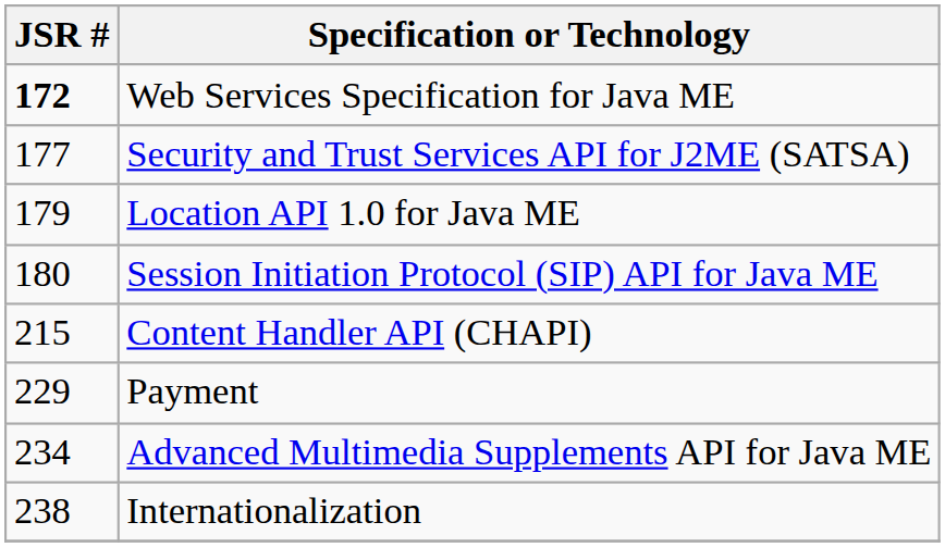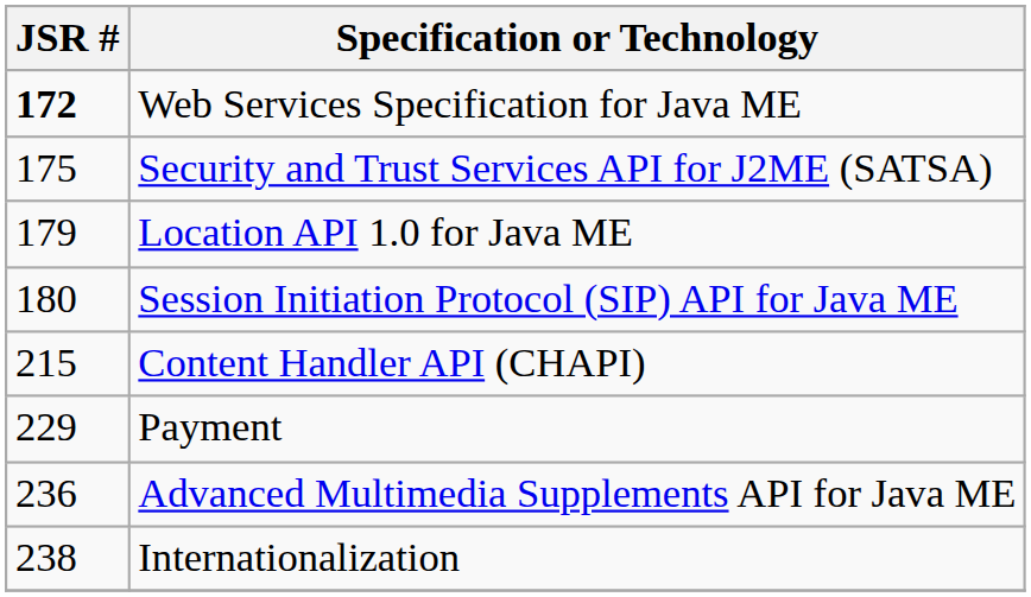Security and Trust Services API for J2ME (SATSA) | JSR #: 177 -> 175
Advanced Multimedia Supplements API for Java ME | JSR #: 234 -> 236
